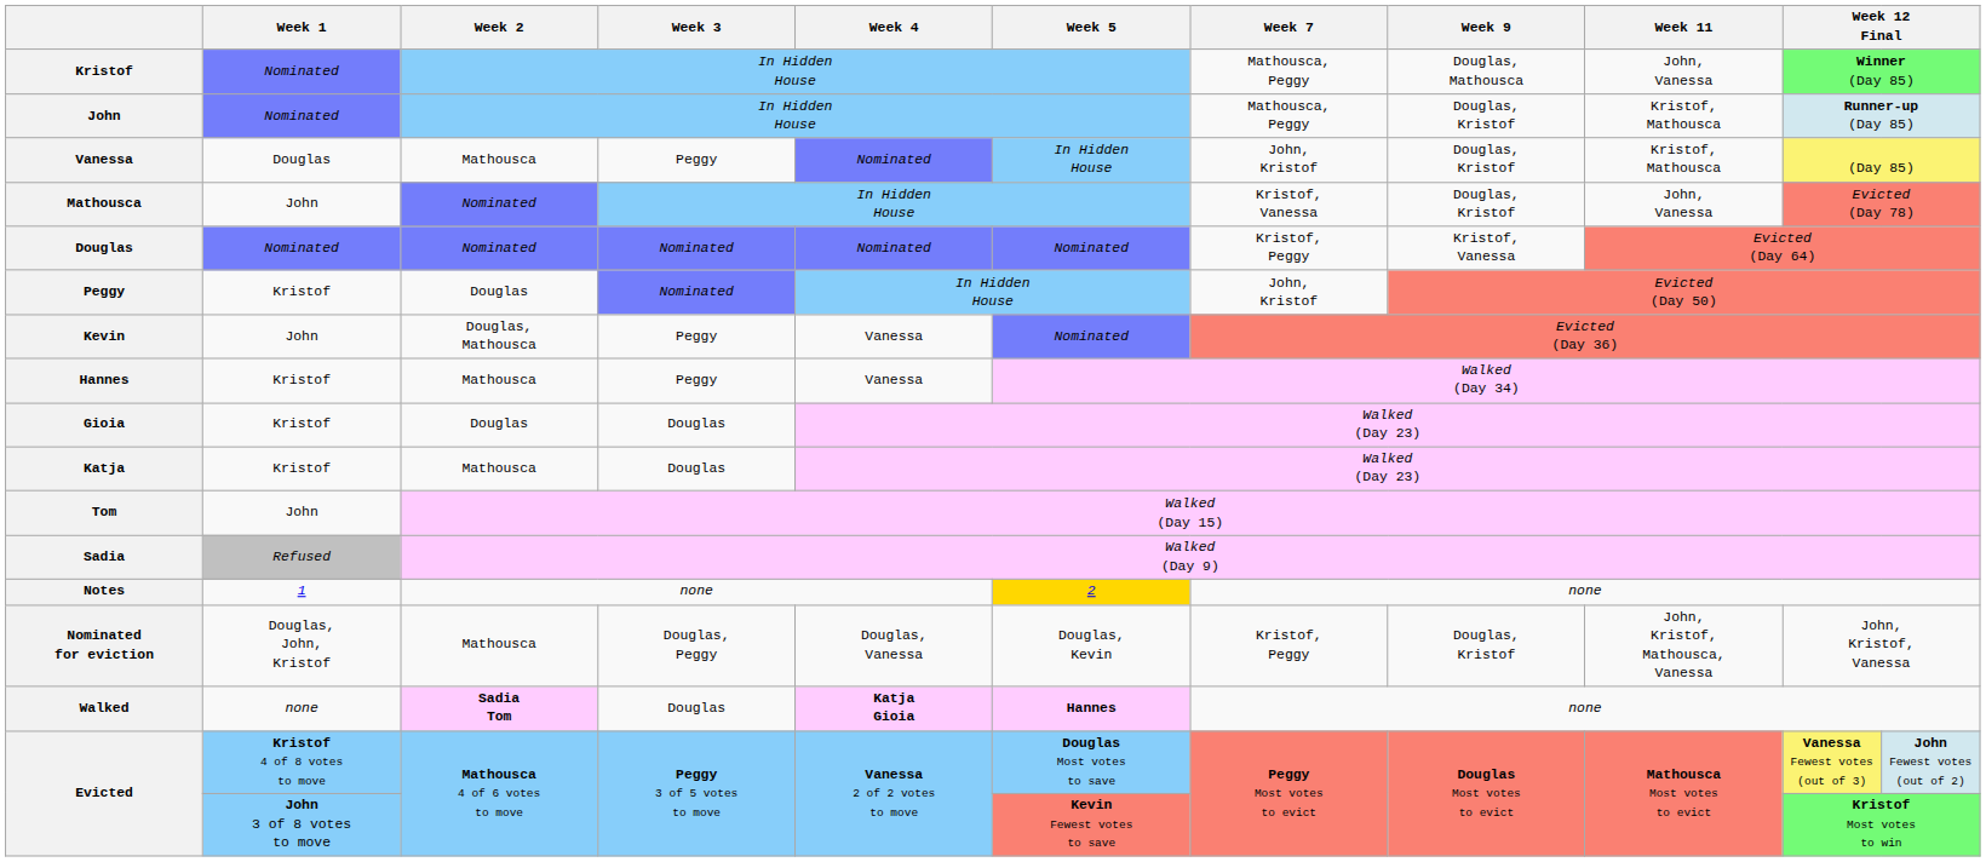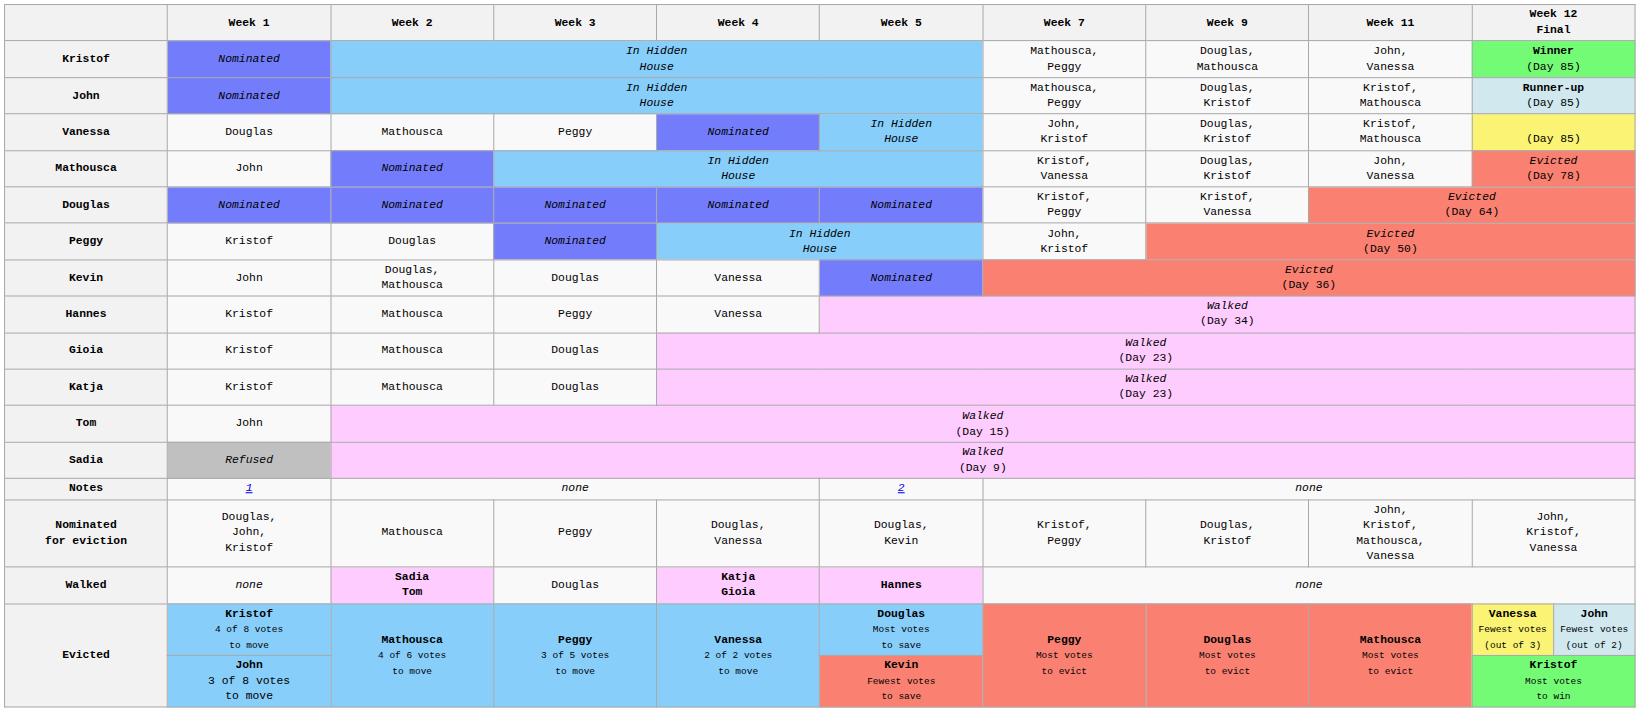Kevin | Week 3: Peggy -> Douglas
Gioia | Week 2: Douglas -> Mathousca
Notes | Week 5: gold background -> no background
Nominated for eviction | Week 3: Douglas, Peggy -> Peggy
